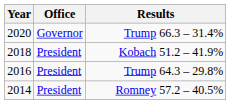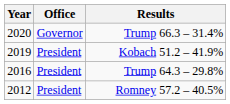Kobach 51.2 – 41.9% | Year: 2018 -> 2019
Romney 57.2 – 40.5% | Year: 2014 -> 2012
